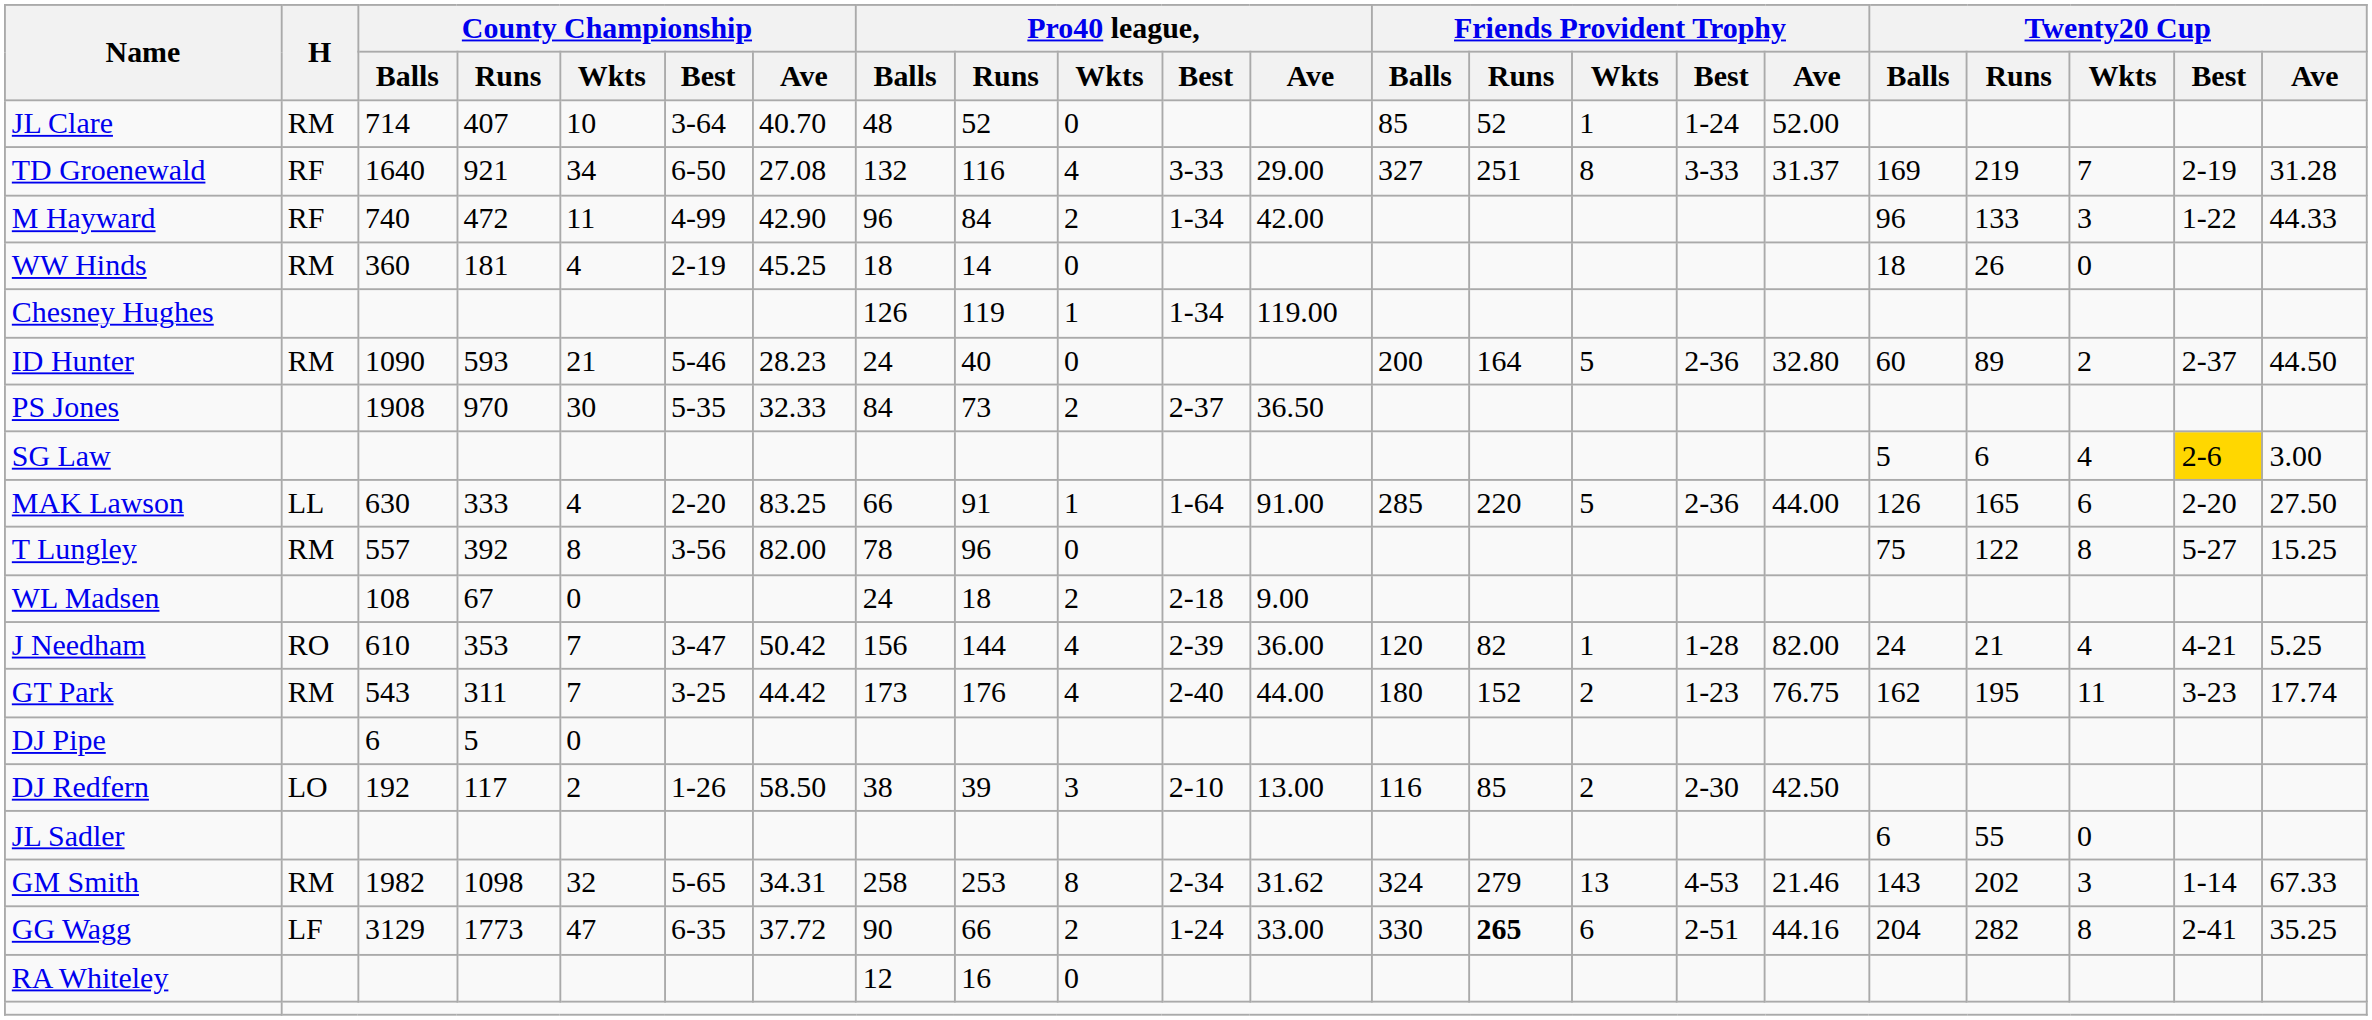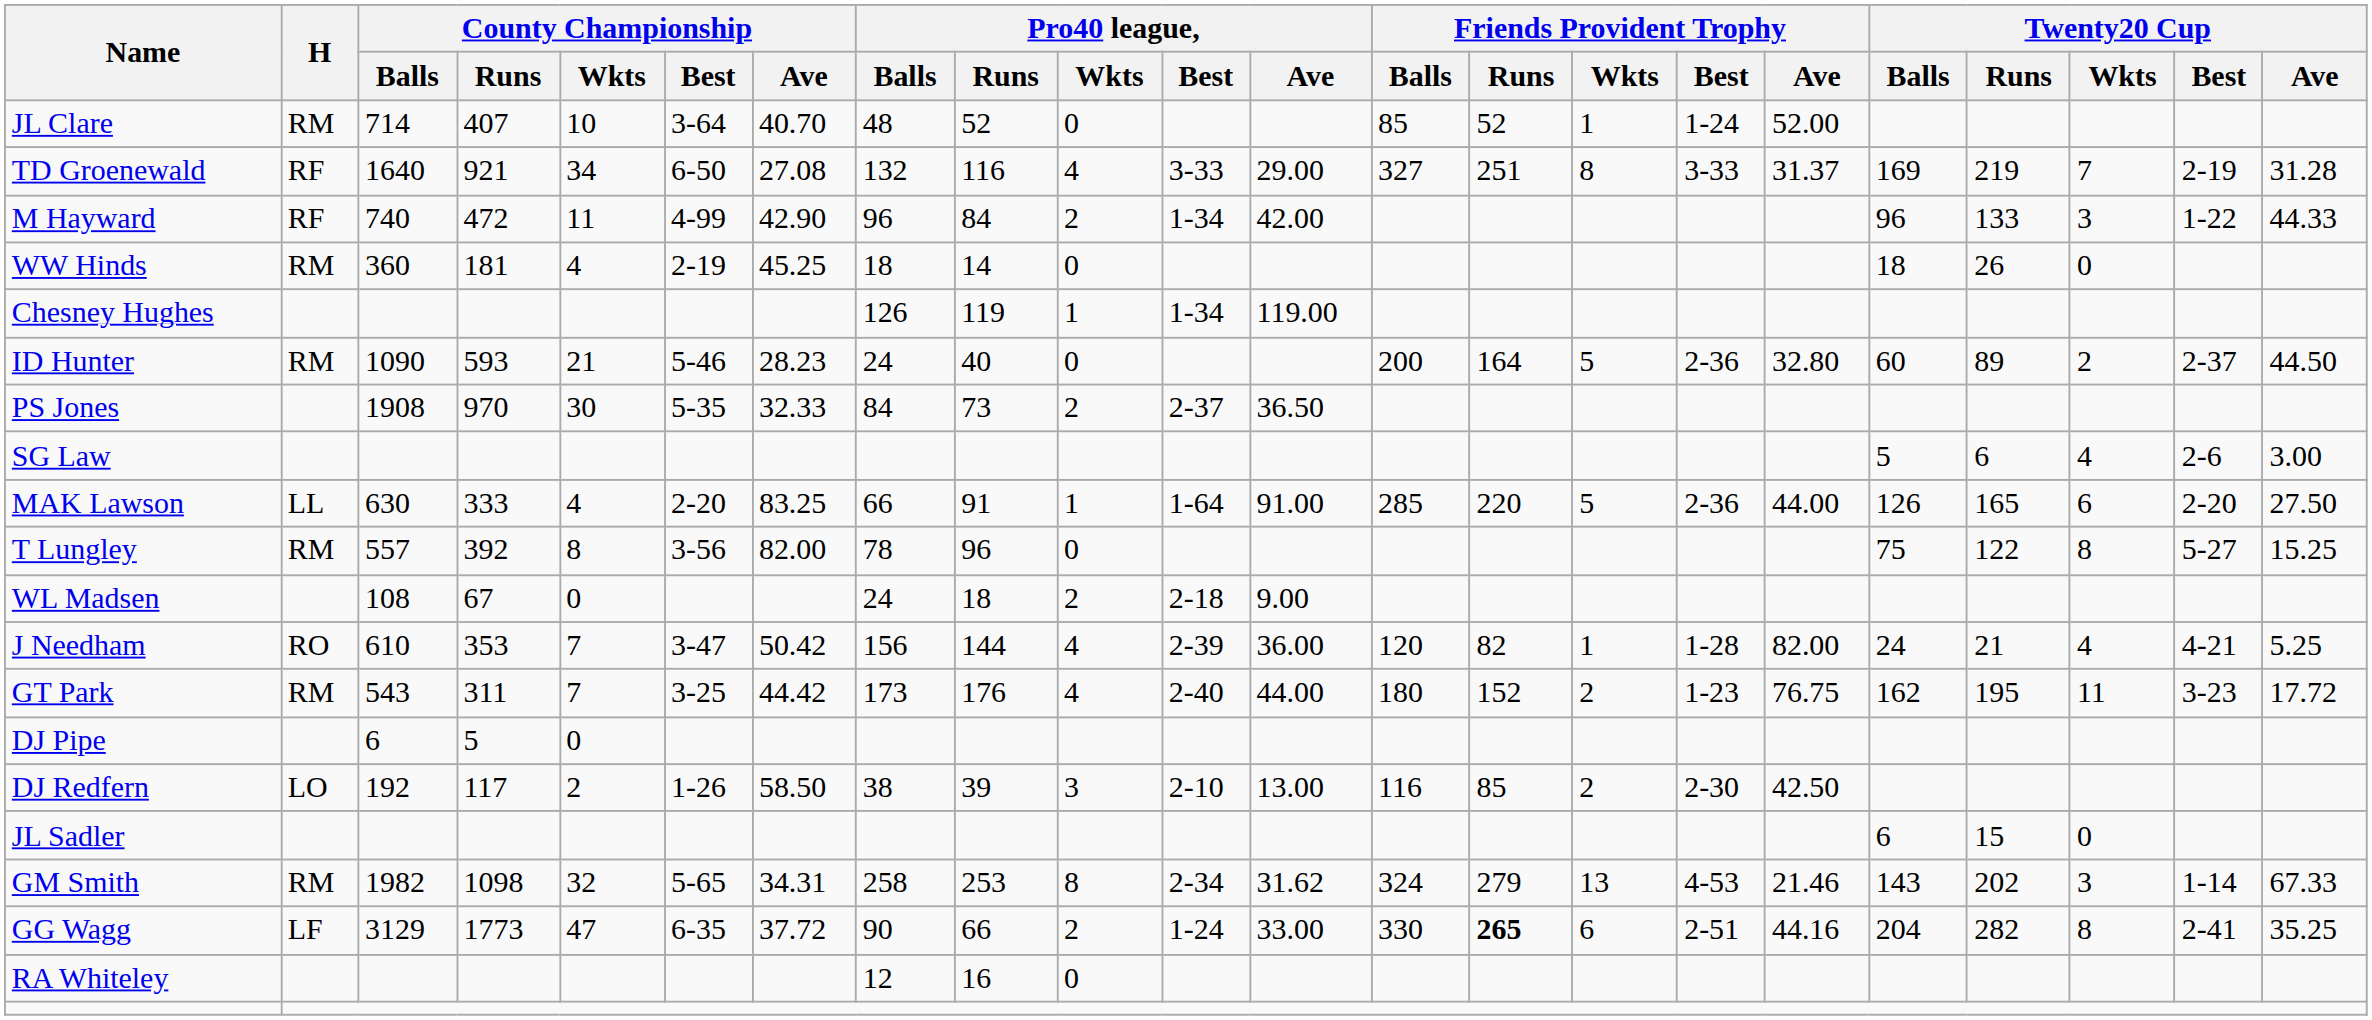SG Law | Twenty20 Cup / Best: gold background -> no background
GT Park | Twenty20 Cup / Ave: 17.74 -> 17.72
JL Sadler | Twenty20 Cup / Runs: 55 -> 15
